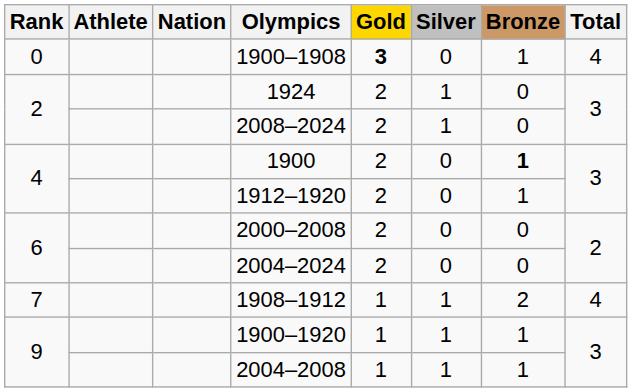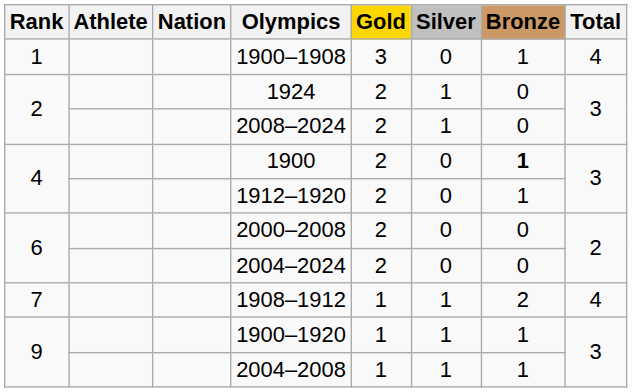1900–1908 | Rank: 0 -> 1
1900–1908 | Gold: bold -> normal
